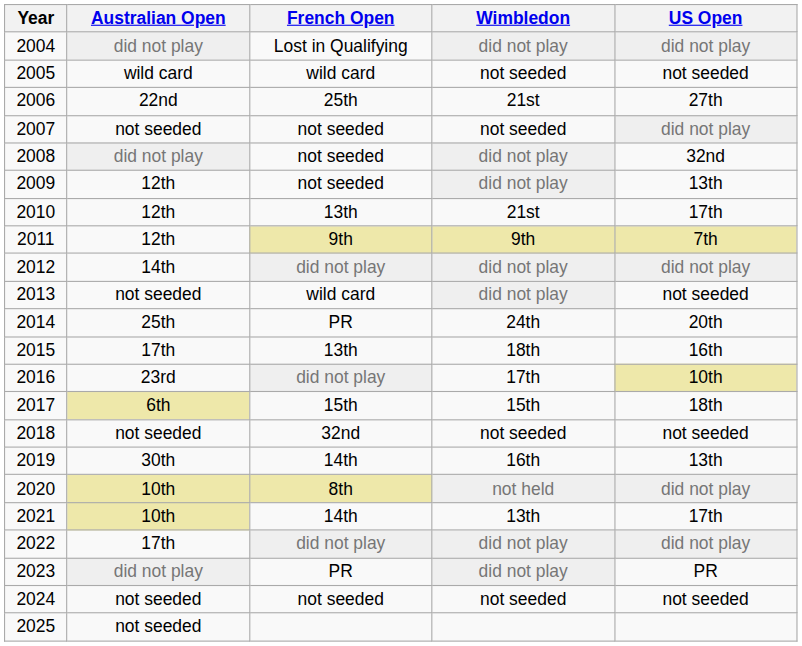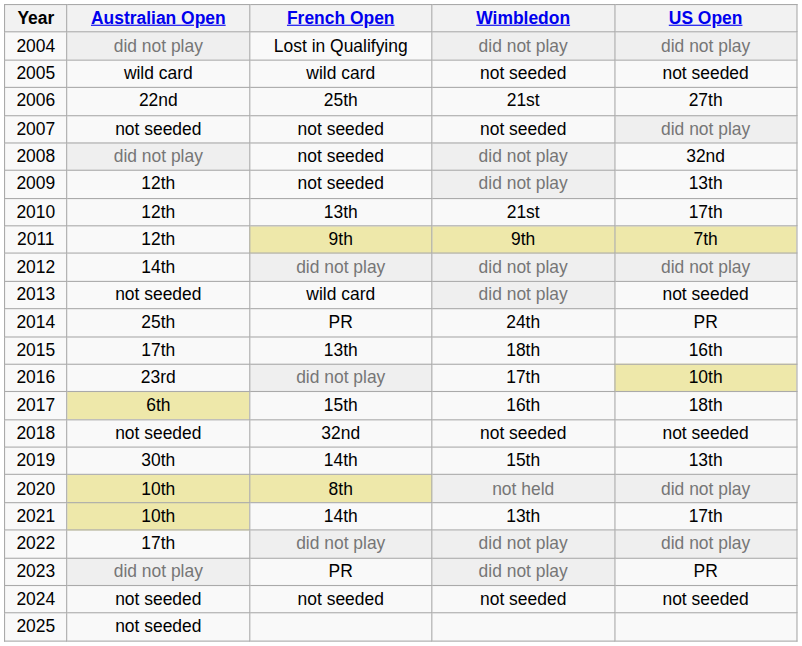2014 | US Open: 20th -> PR
2017 | Wimbledon: 15th -> 16th
2019 | Wimbledon: 16th -> 15th
